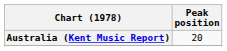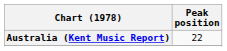Australia (Kent Music Report) | Peak position: 20 -> 22
